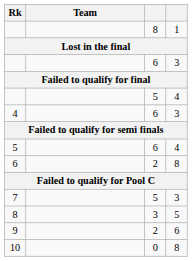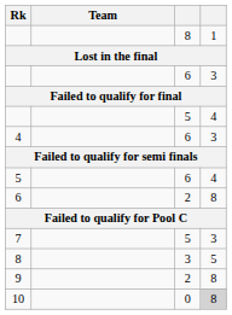9 | column 4: 6 -> 8
10 | column 4: no background -> lightgrey background
